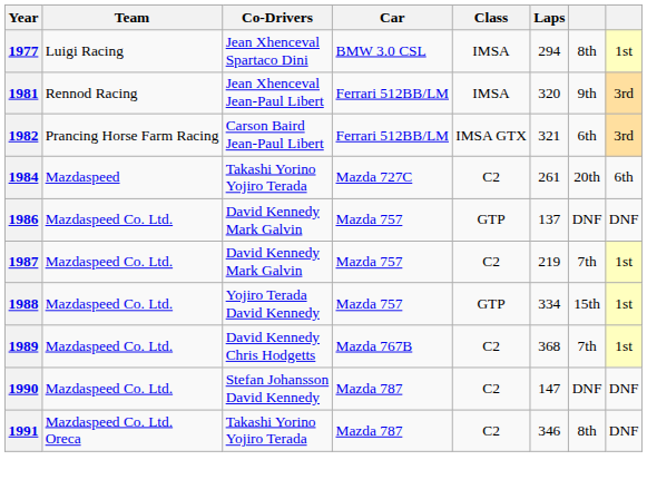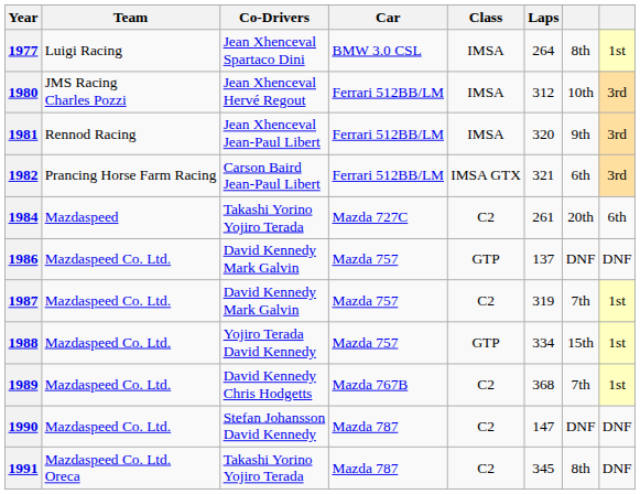1977 | Laps: 294 -> 264
+ row: 1980 | JMS Racing Charles Pozzi | Jean Xhenceval Hervé Regout | Ferrari 512BB/LM | IMSA | 312 | 10th | 3rd
1987 | Laps: 219 -> 319
1991 | Laps: 346 -> 345
